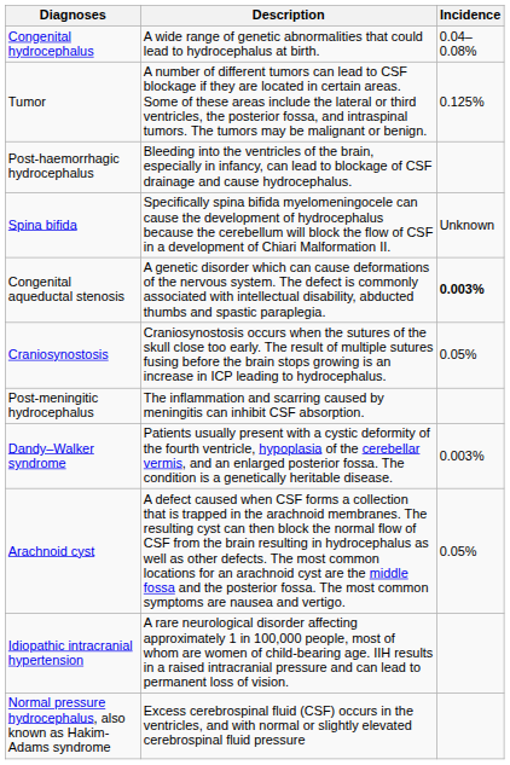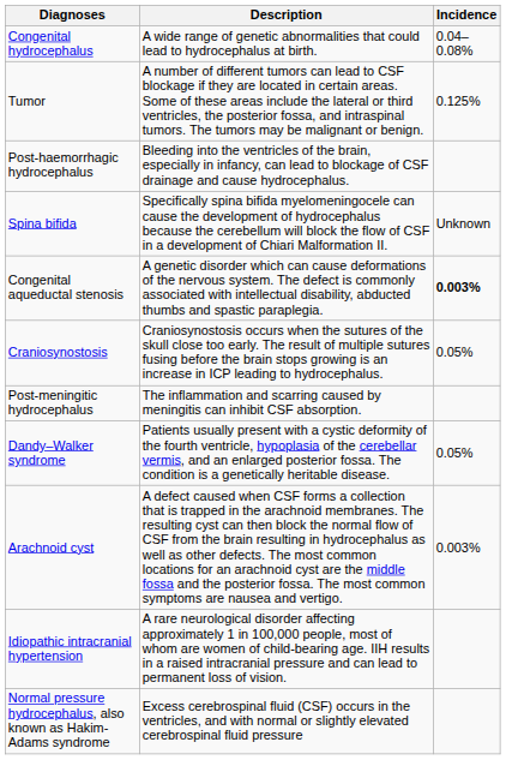Dandy–Walker syndrome | Incidence: 0.003% -> 0.05%
Arachnoid cyst | Incidence: 0.05% -> 0.003%
